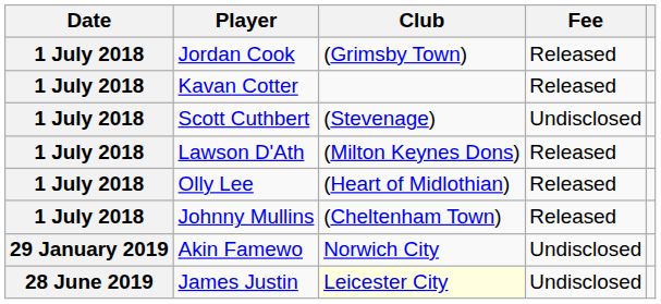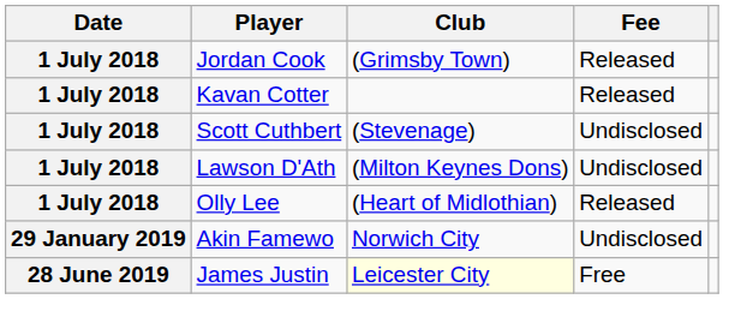Lawson D'Ath | Fee: Released -> Undisclosed
- row: 1 July 2018 | Johnny Mullins | (Cheltenham Town) | Released
James Justin | Fee: Undisclosed -> Free
